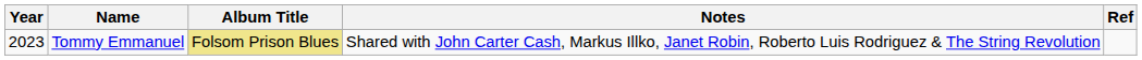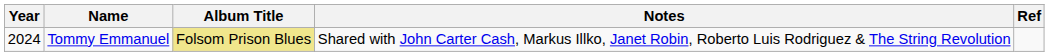Tommy Emmanuel | Year: 2023 -> 2024
